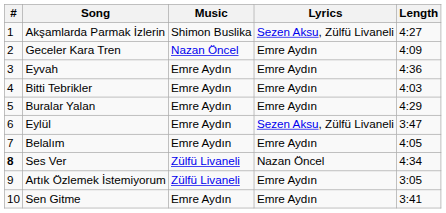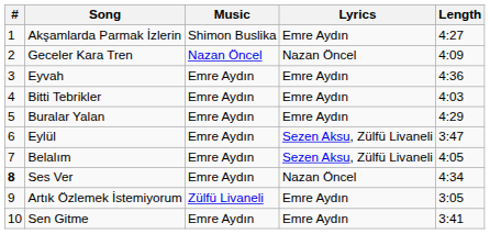Akşamlarda Parmak İzlerin | Lyrics: Sezen Aksu, Zülfü Livaneli -> Emre Aydın
Geceler Kara Tren | Lyrics: Emre Aydın -> Nazan Öncel
Belalım | Lyrics: Emre Aydın -> Sezen Aksu, Zülfü Livaneli
Ses Ver | Music: Zülfü Livaneli -> Emre Aydın
